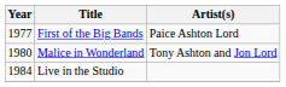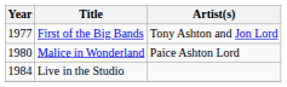First of the Big Bands | Artist(s): Paice Ashton Lord -> Tony Ashton and Jon Lord
Malice in Wonderland | Artist(s): Tony Ashton and Jon Lord -> Paice Ashton Lord
